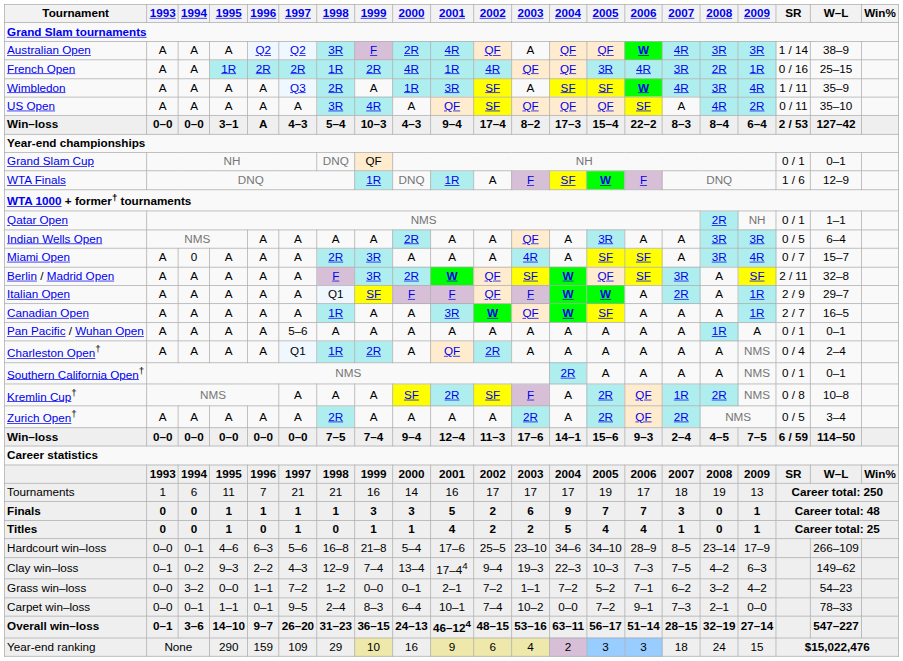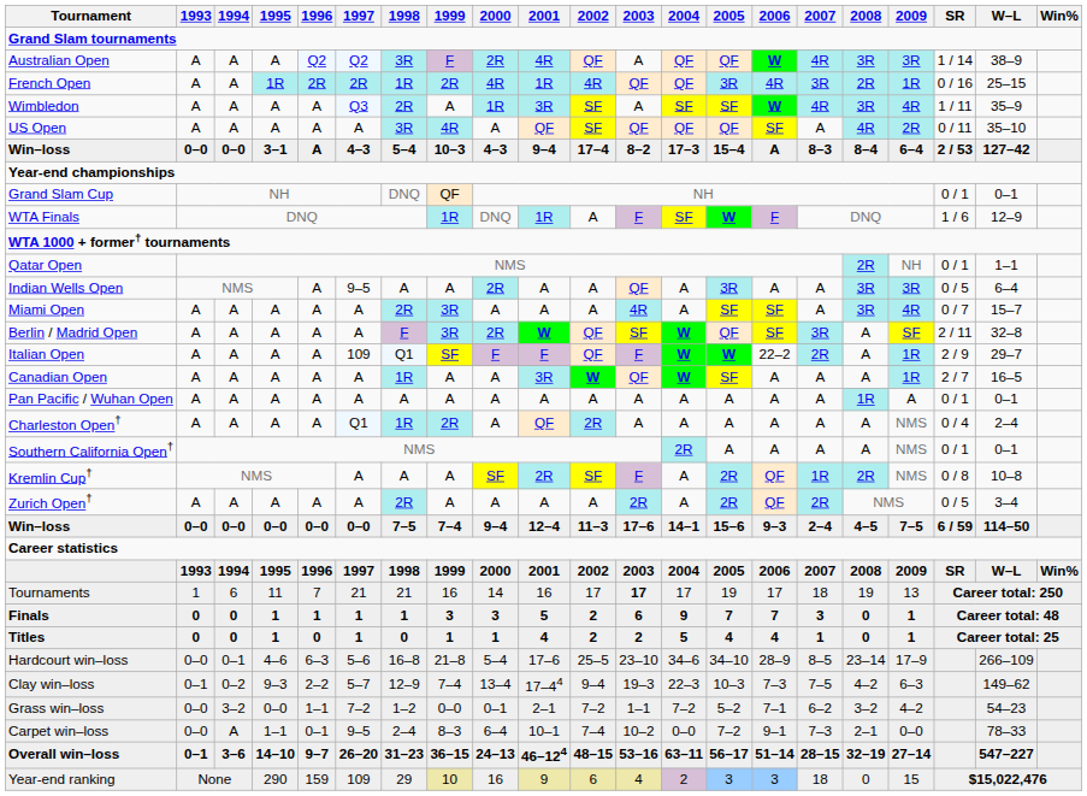Win–loss / 3–1 | 2006: 22–2 -> A
Indian Wells Open | 1997: A -> 9–5
Miami Open | 1994: 0 -> A
Italian Open | 1997: A -> 109
Italian Open | 2006: A -> 22–2
Pan Pacific / Wuhan Open | 1997: 5–6 -> A
Tournaments | 2003: normal -> bold
Clay win–loss | 1997: 4–3 -> 5–7
Carpet win–loss | 1994: 0–1 -> A
Year-end ranking | 2008: 24 -> 0
